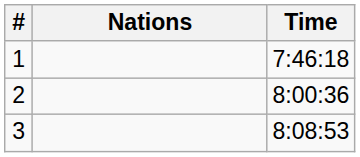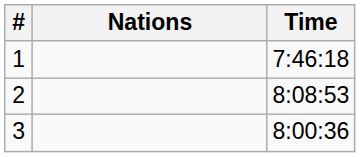2 | Time: 8:00:36 -> 8:08:53
3 | Time: 8:08:53 -> 8:00:36
